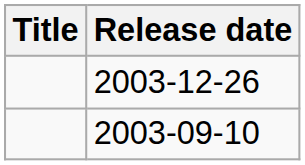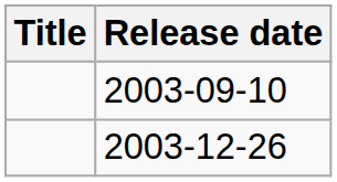rows swapped: 2003-09-10 <-> 2003-12-26
